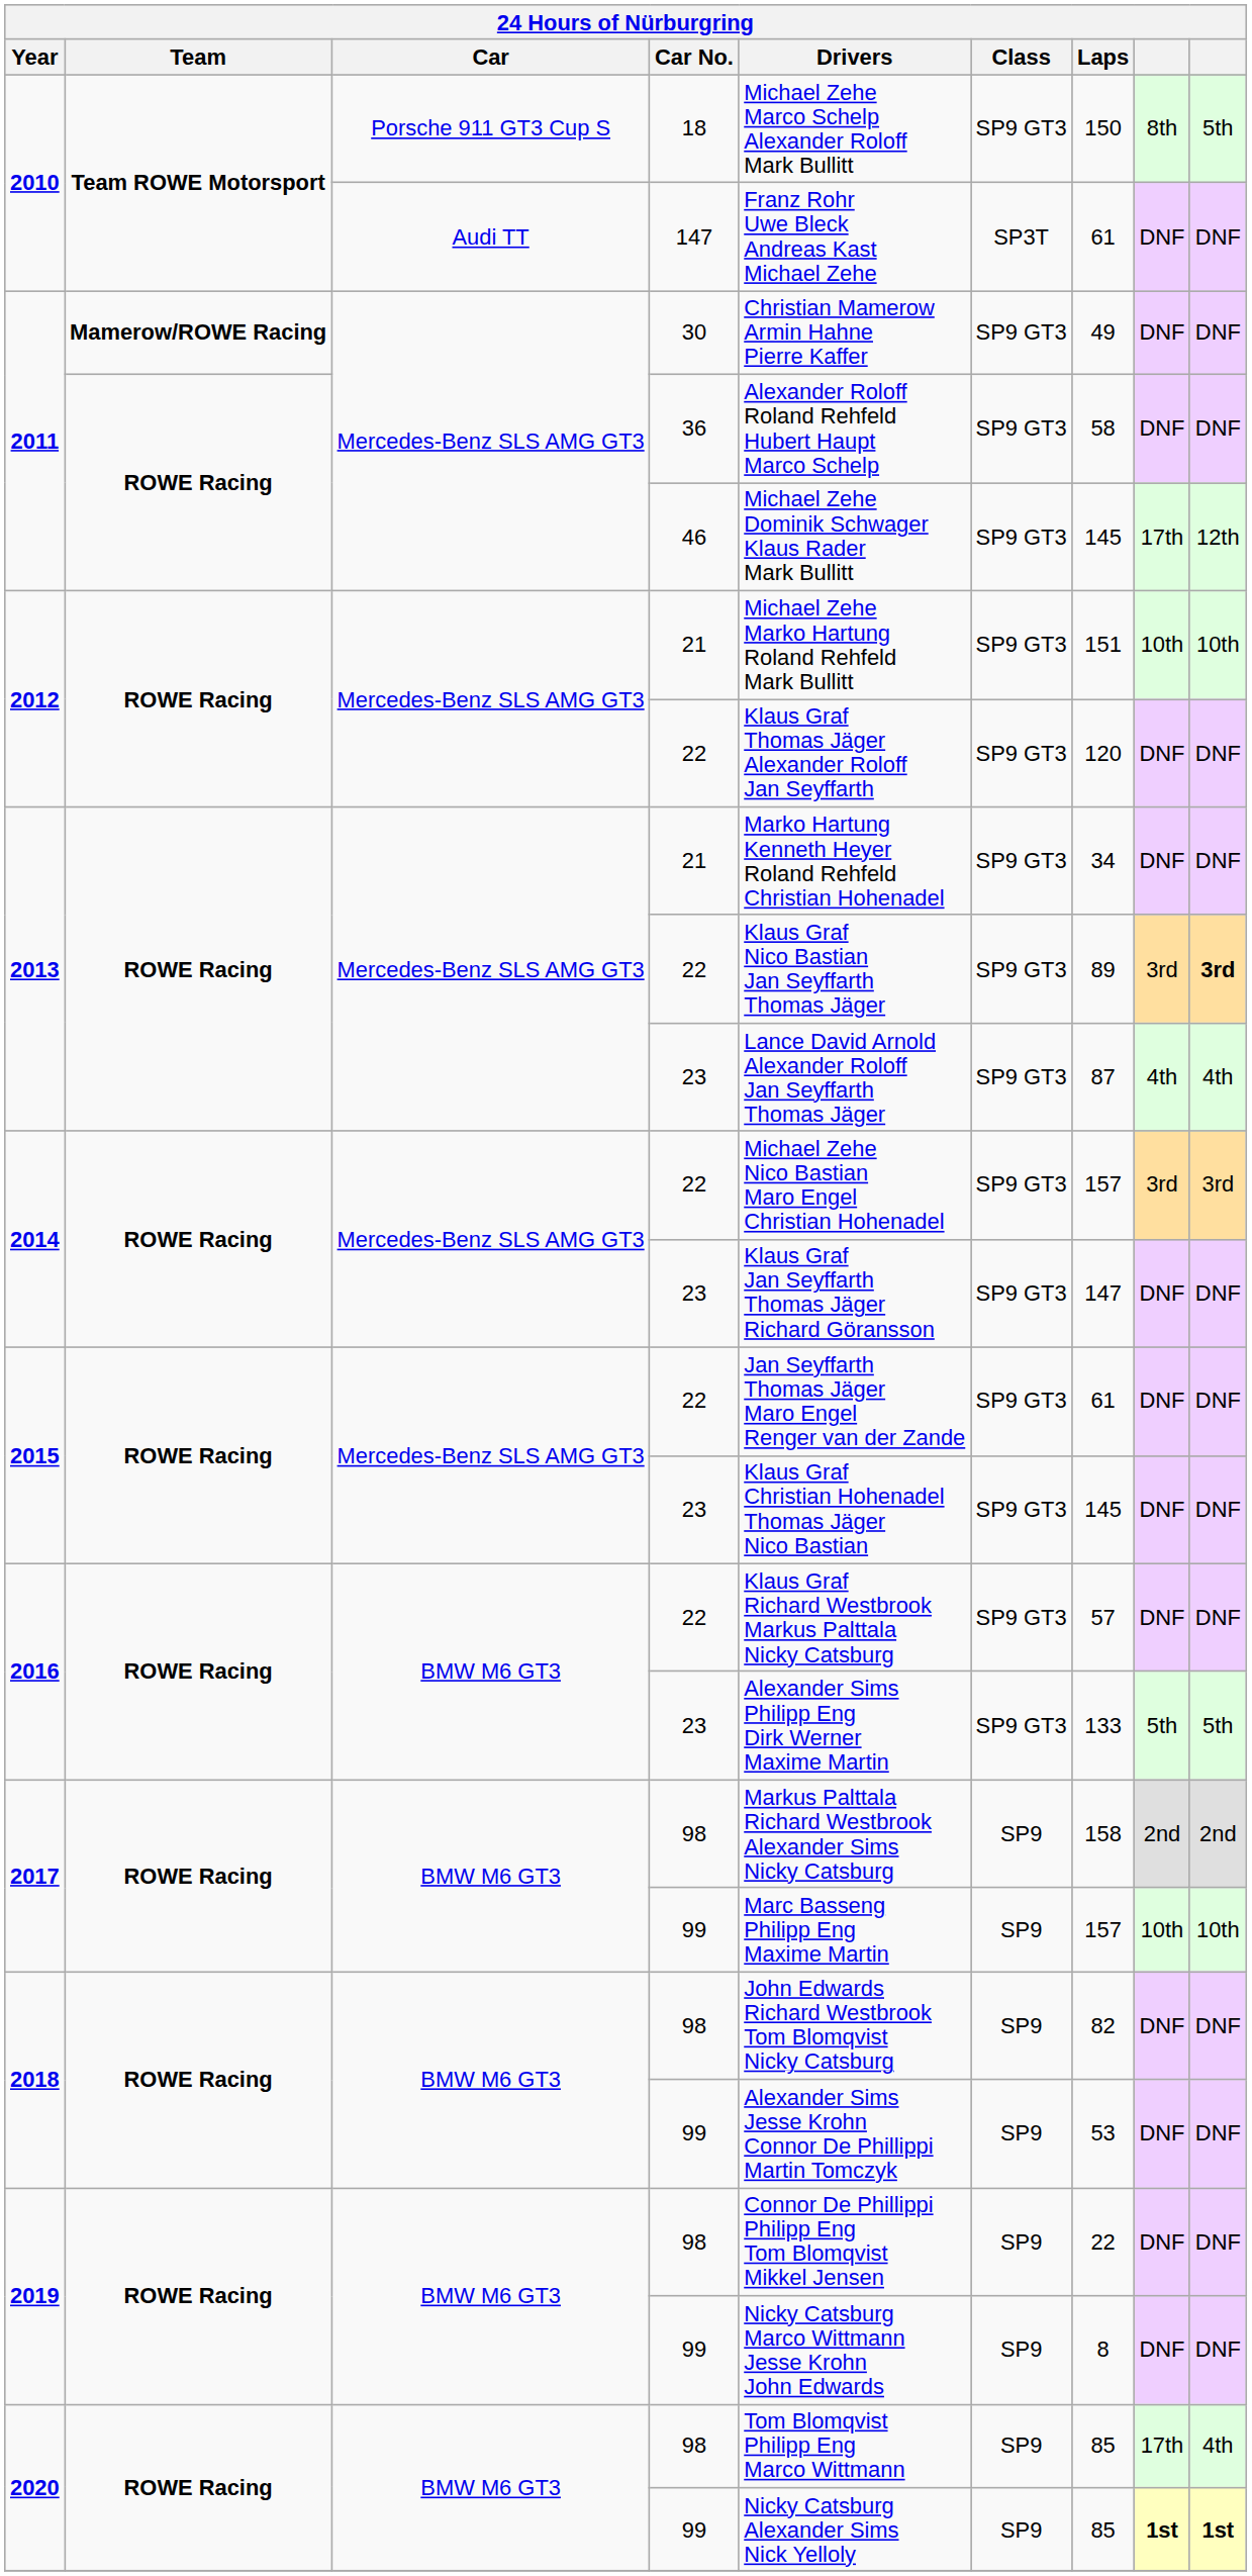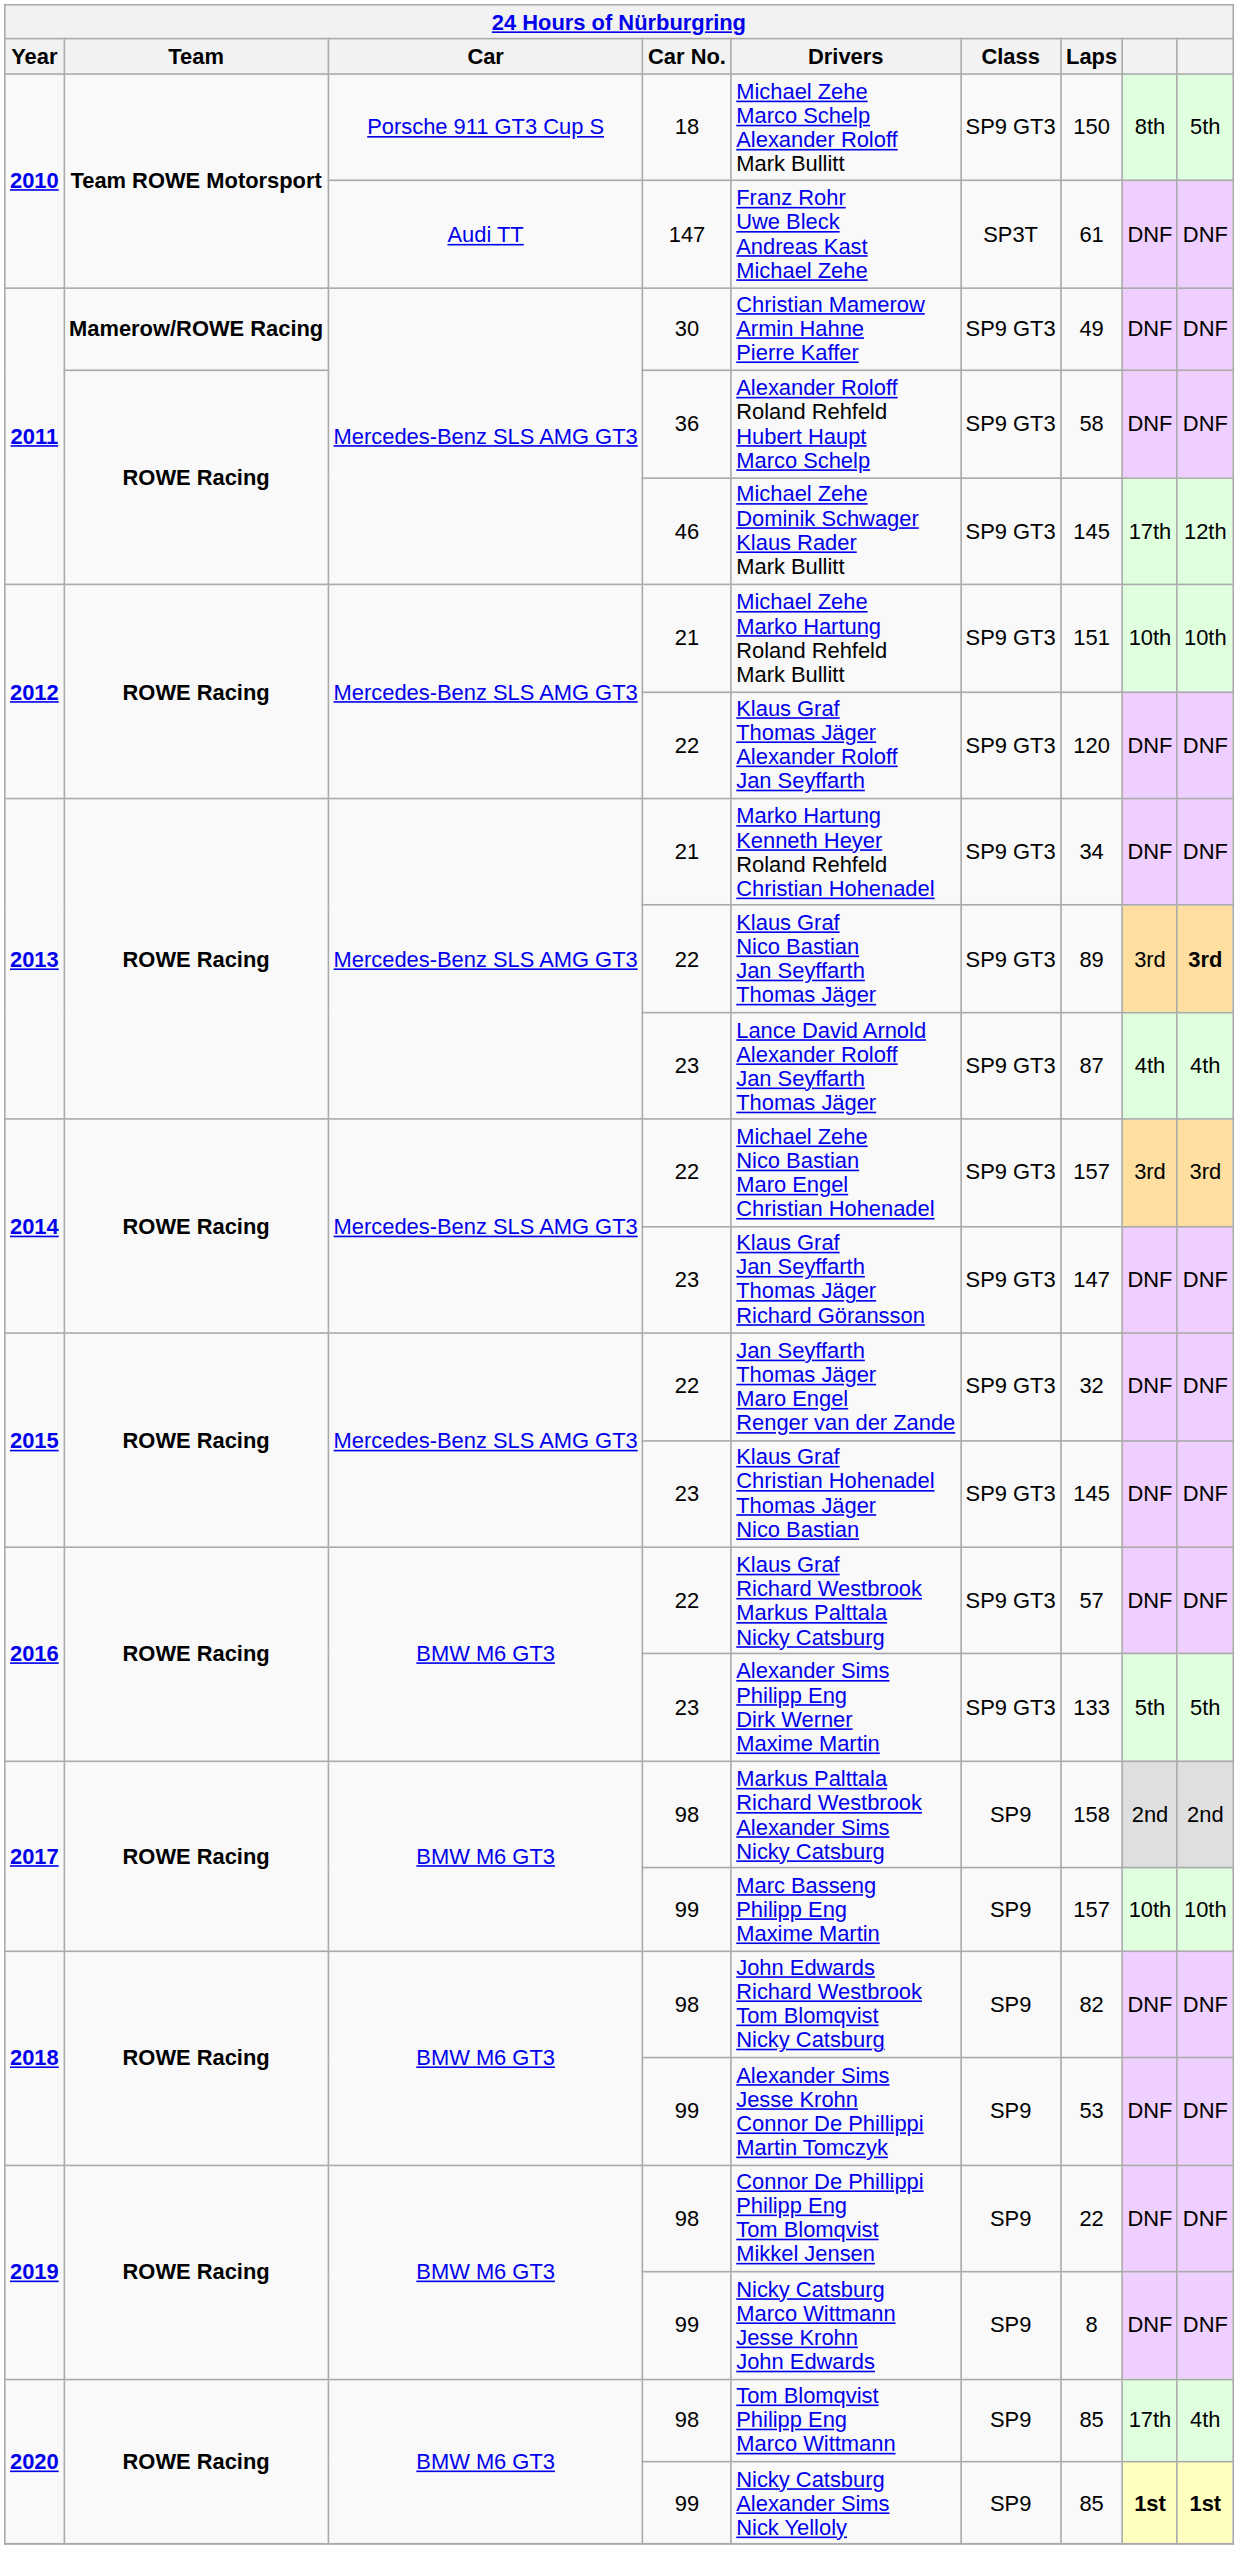2015 / 22 | Laps: 61 -> 32
